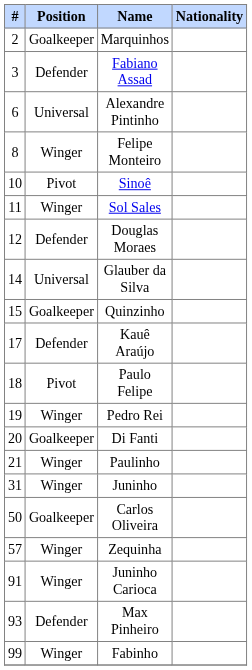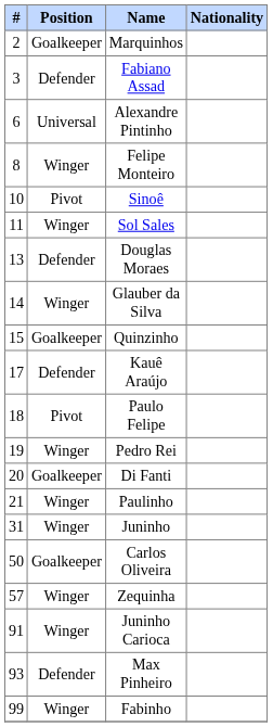Douglas Moraes | #: 12 -> 13
Glauber da Silva | Position: Universal -> Winger
